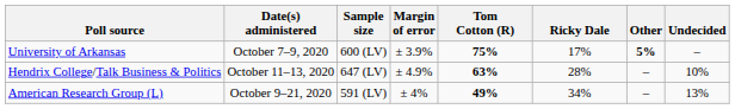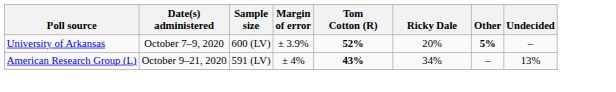University of Arkansas | Tom Cotton (R): 75% -> 52%
University of Arkansas | Ricky Dale: 17% -> 20%
- row: Hendrix College/Talk Business & Politics | October 11–13, 2020 | 647 (LV) | ± 4.9% | 63% | 28% | – | 10%
American Research Group (L) | Tom Cotton (R): 49% -> 43%
